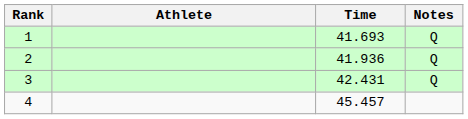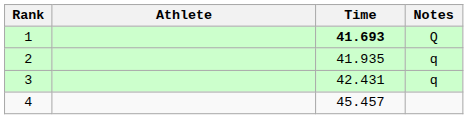1 | Time: normal -> bold
2 | Time: 41.936 -> 41.935
2 | Notes: Q -> q
3 | Notes: Q -> q
